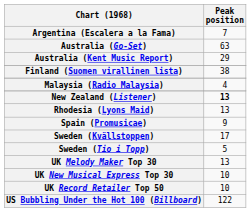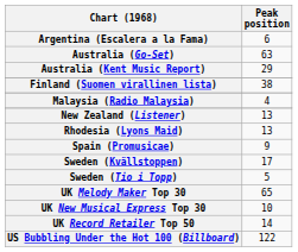Argentina (Escalera a la Fama) | Peak position: 7 -> 6
New Zealand (Listener) | Peak position: bold -> normal
UK Melody Maker Top 30 | Peak position: 13 -> 65
UK Record Retailer Top 50 | Peak position: 10 -> 14
